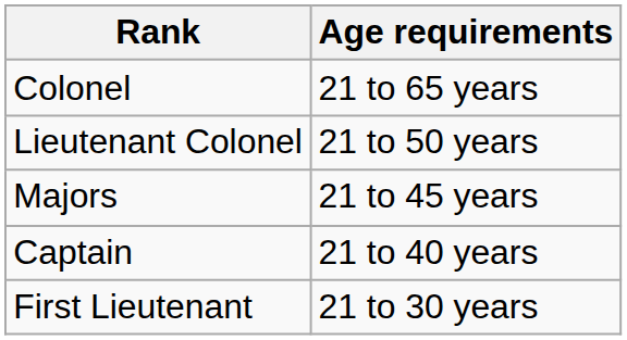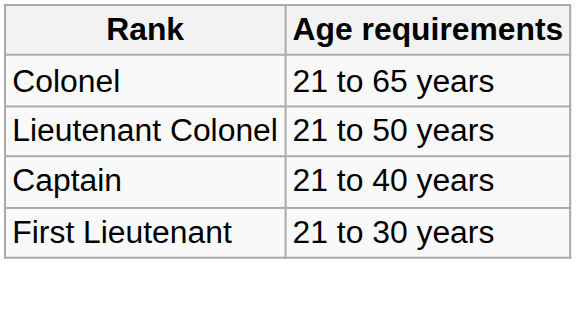- row: Majors | 21 to 45 years
